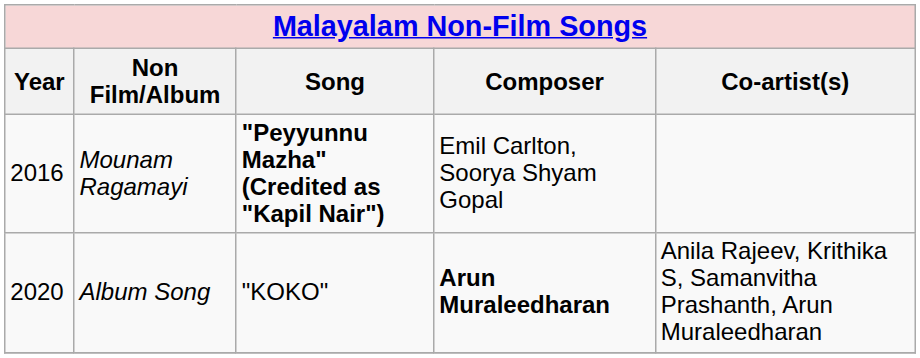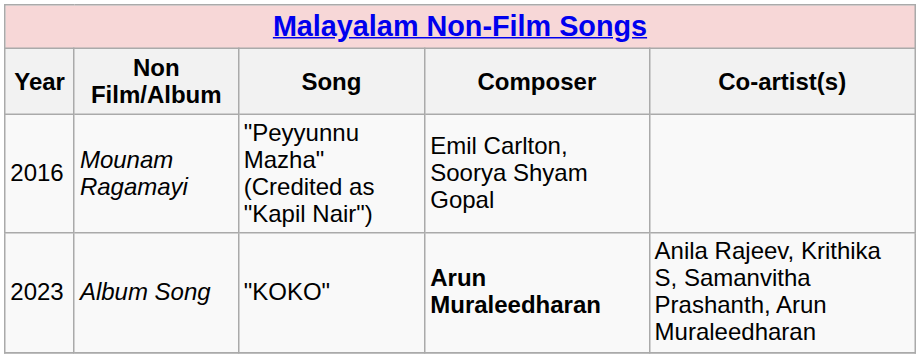Mounam Ragamayi | Song: bold -> normal
Album Song | Year: 2020 -> 2023
